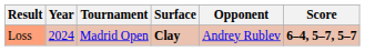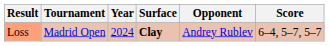columns swapped: Year <-> Tournament
Loss | Score: bold -> normal
